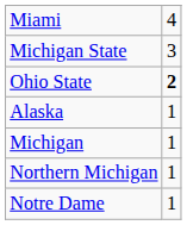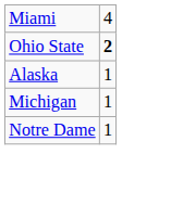- row: Michigan State | 3
- row: Northern Michigan | 1
